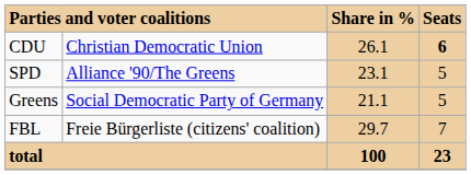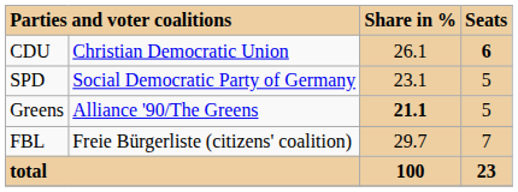SPD | column 2: Alliance '90/The Greens -> Social Democratic Party of Germany
Greens | column 2: Social Democratic Party of Germany -> Alliance '90/The Greens
Greens | Share in %: normal -> bold
